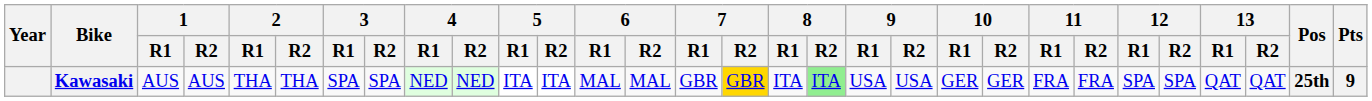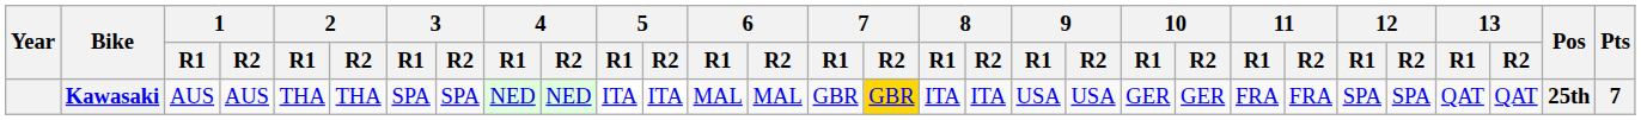Kawasaki | 8 / R2: lightgreen background -> no background
Kawasaki | Pts: 9 -> 7
